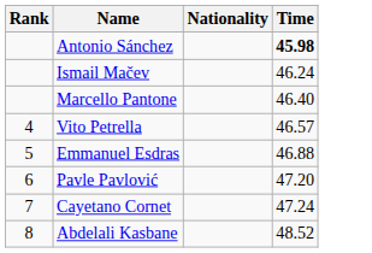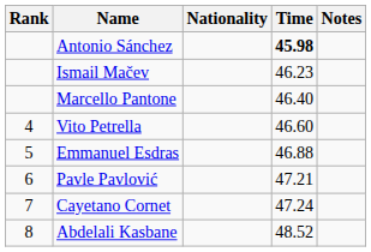+ column: Notes
Ismail Mačev | Time: 46.24 -> 46.23
Vito Petrella | Time: 46.57 -> 46.60
Pavle Pavlović | Time: 47.20 -> 47.21
